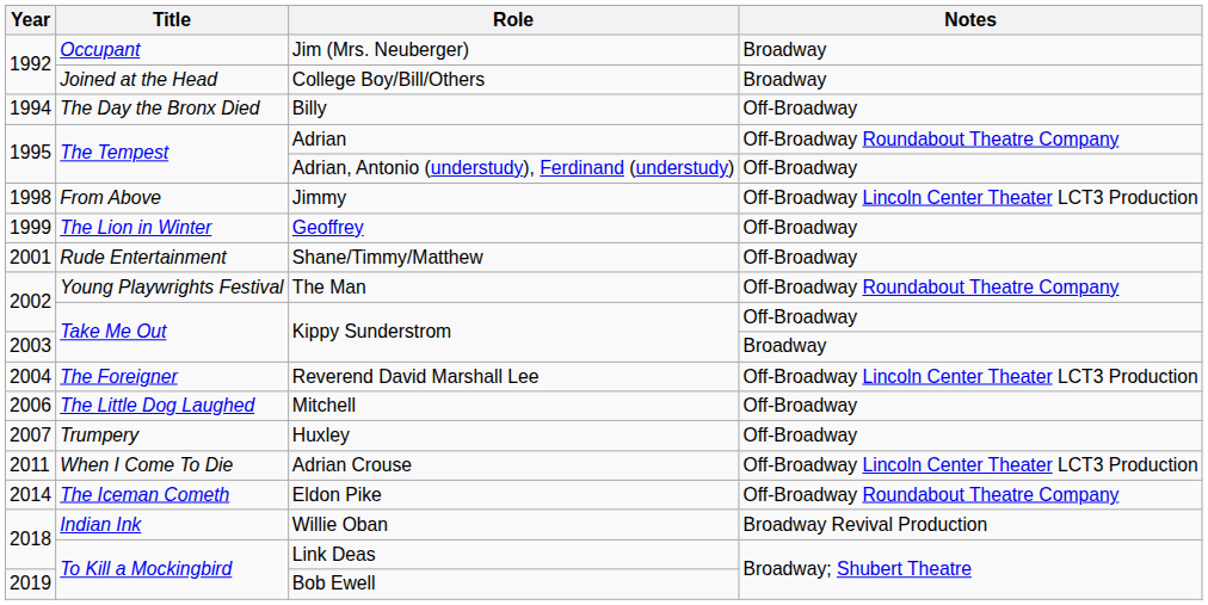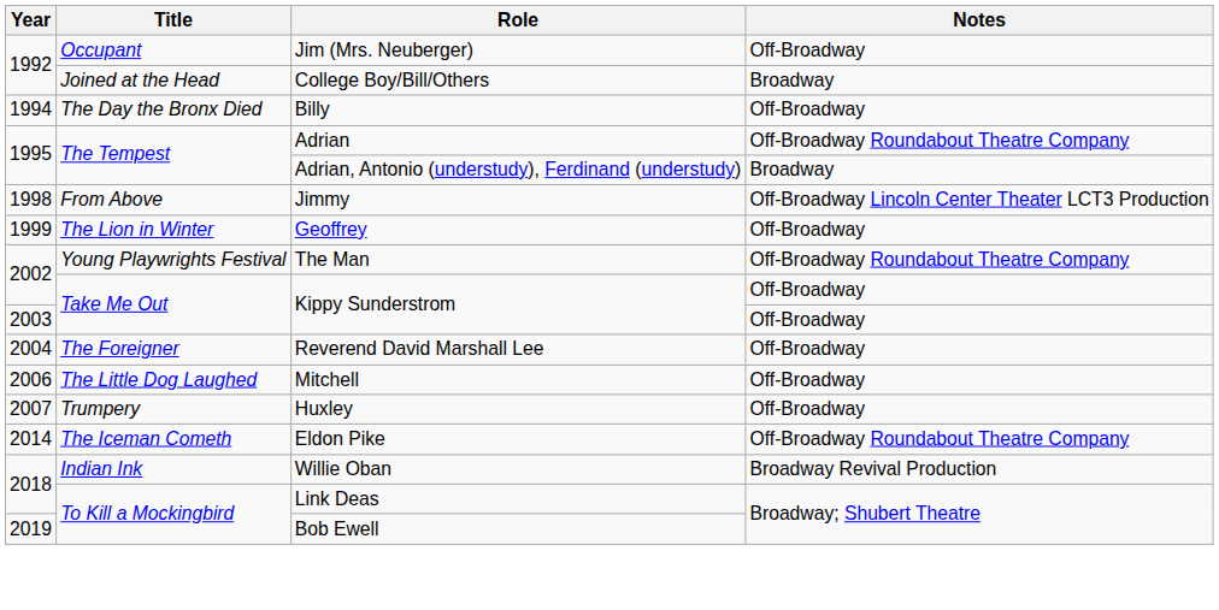Jim (Mrs. Neuberger) | Notes: Broadway -> Off-Broadway
Adrian, Antonio (understudy), Ferdinand (understudy) | Notes: Off-Broadway -> Broadway
- row: 2001 | Rude Entertainment | Shane/Timmy/Matthew | Off-Broadway
2003 / Kippy Sunderstrom | Notes: Broadway -> Off-Broadway
Reverend David Marshall Lee | Notes: Off-Broadway Lincoln Center Theater LCT3 Production -> Off-Broadway
- row: 2011 | When I Come To Die | Adrian Crouse | Off-Broadway Lincoln Center Theater LCT3 Production
